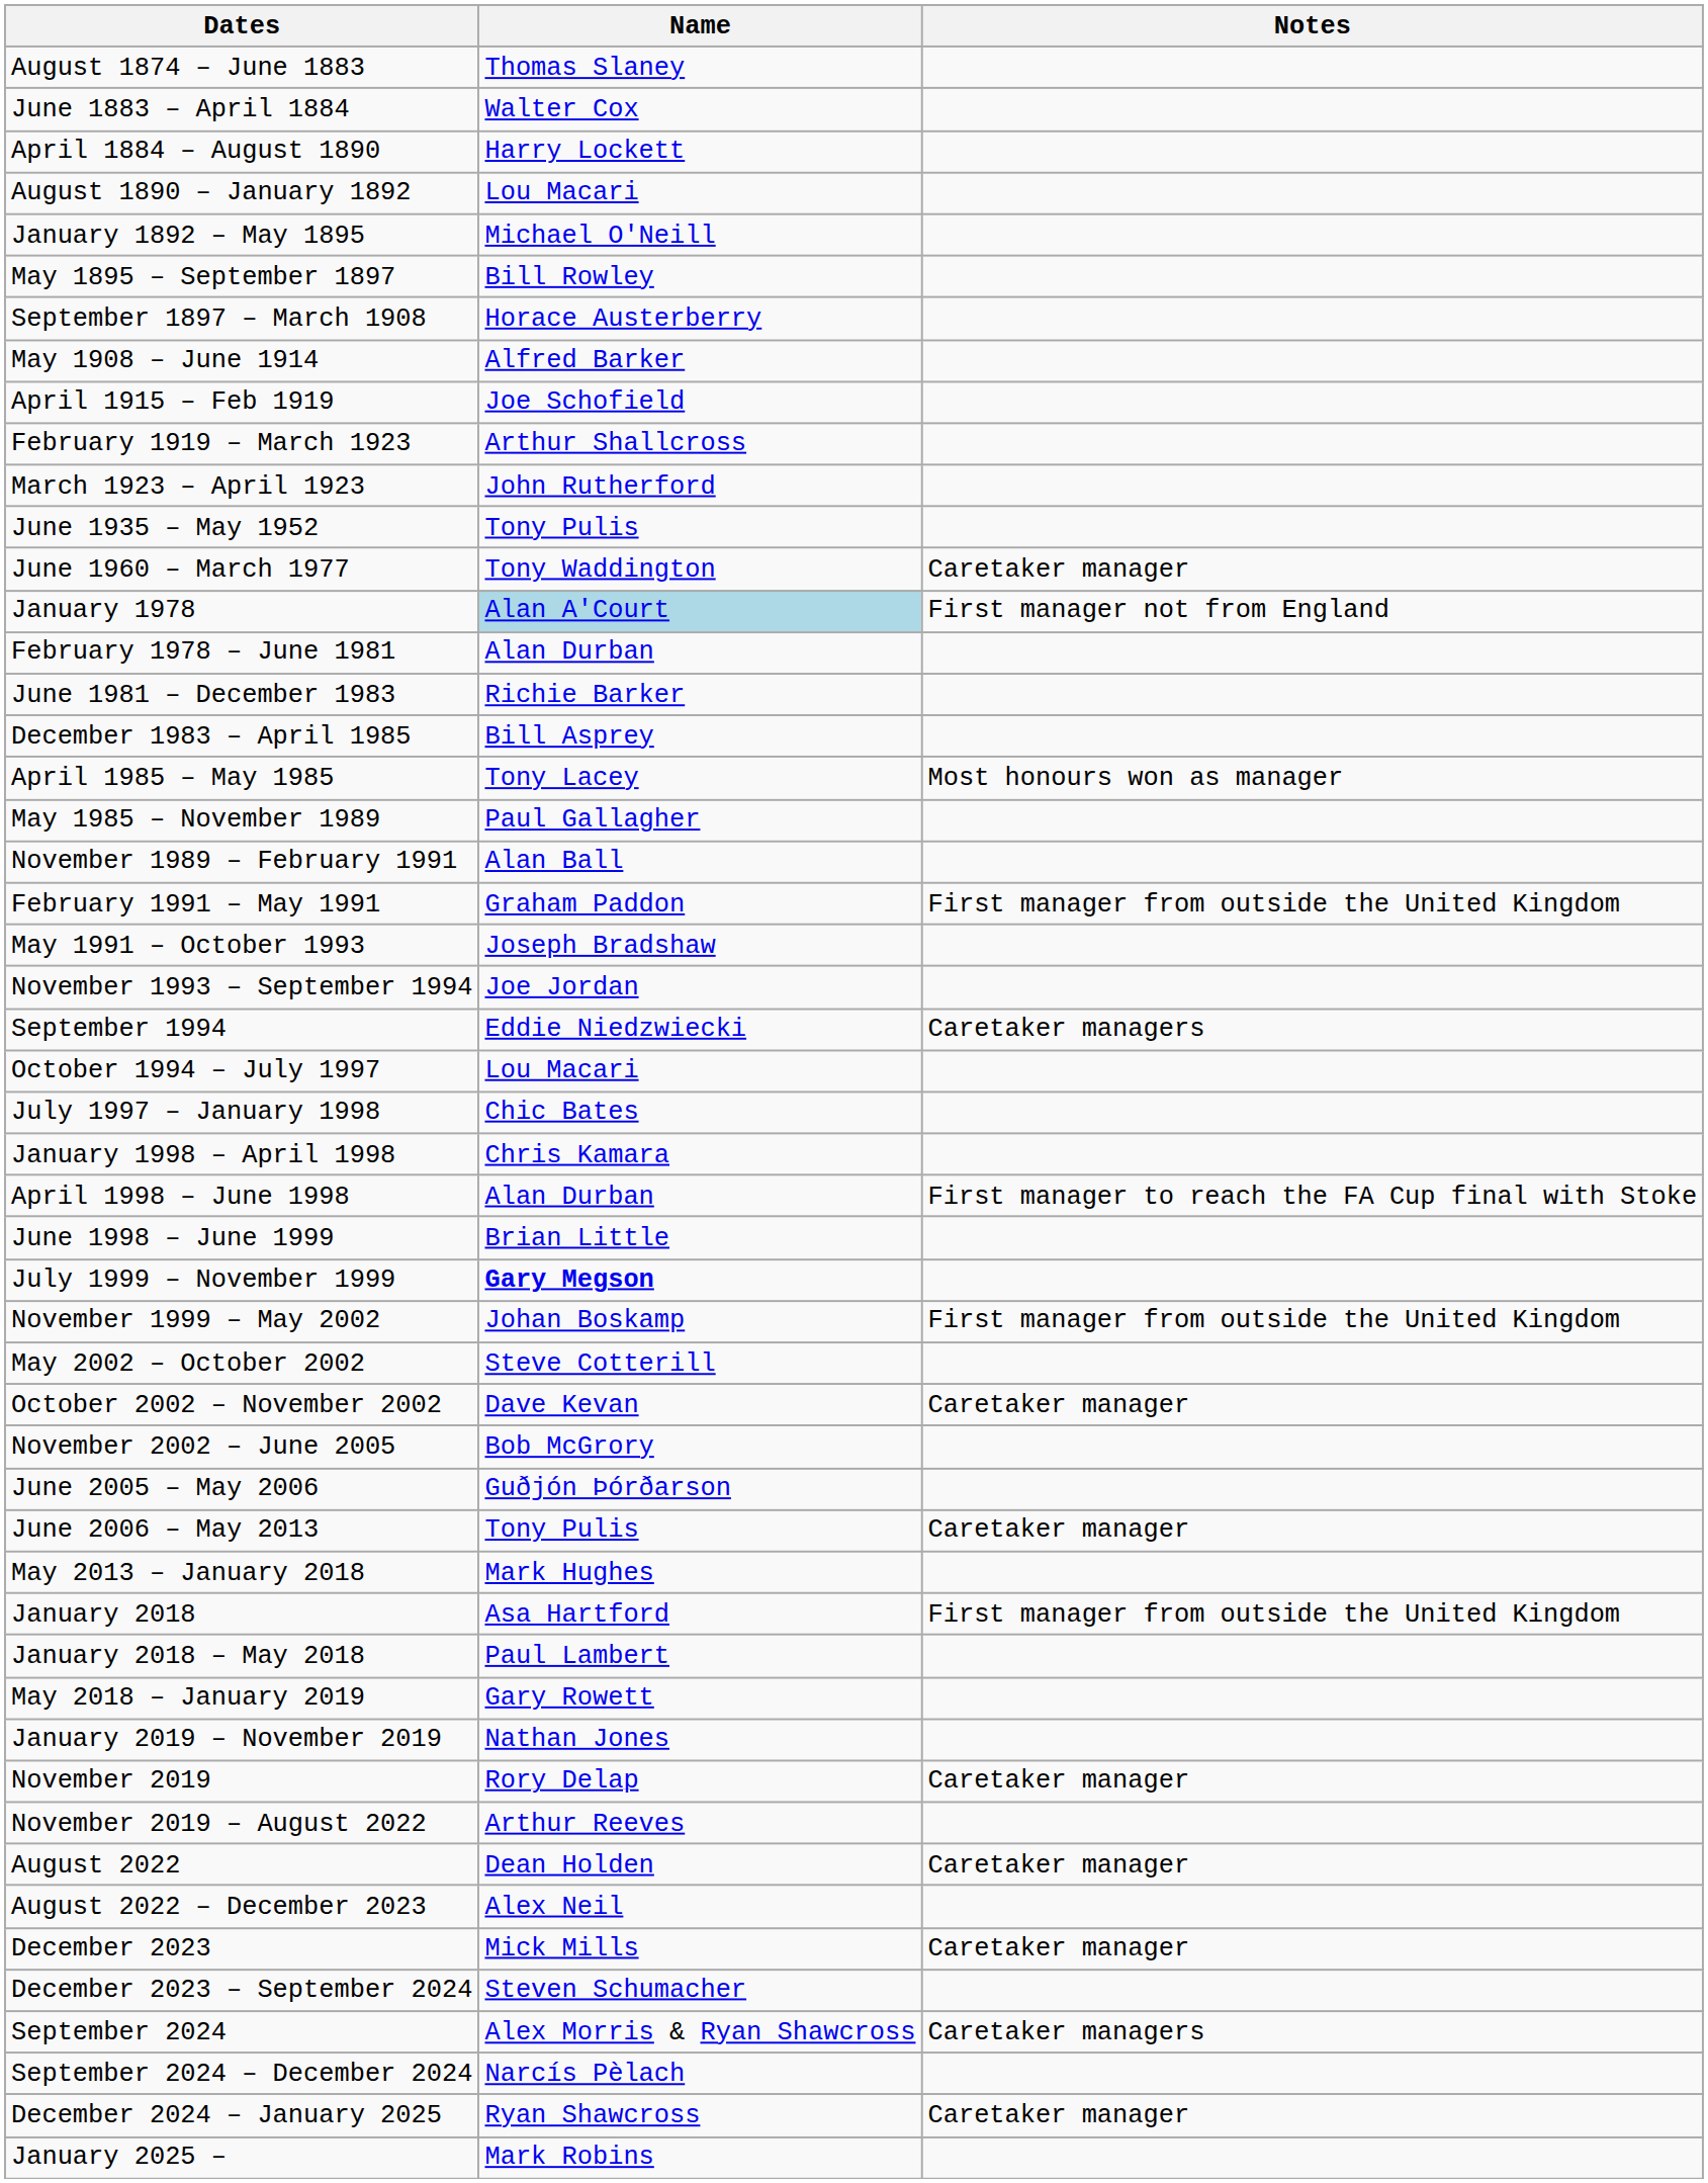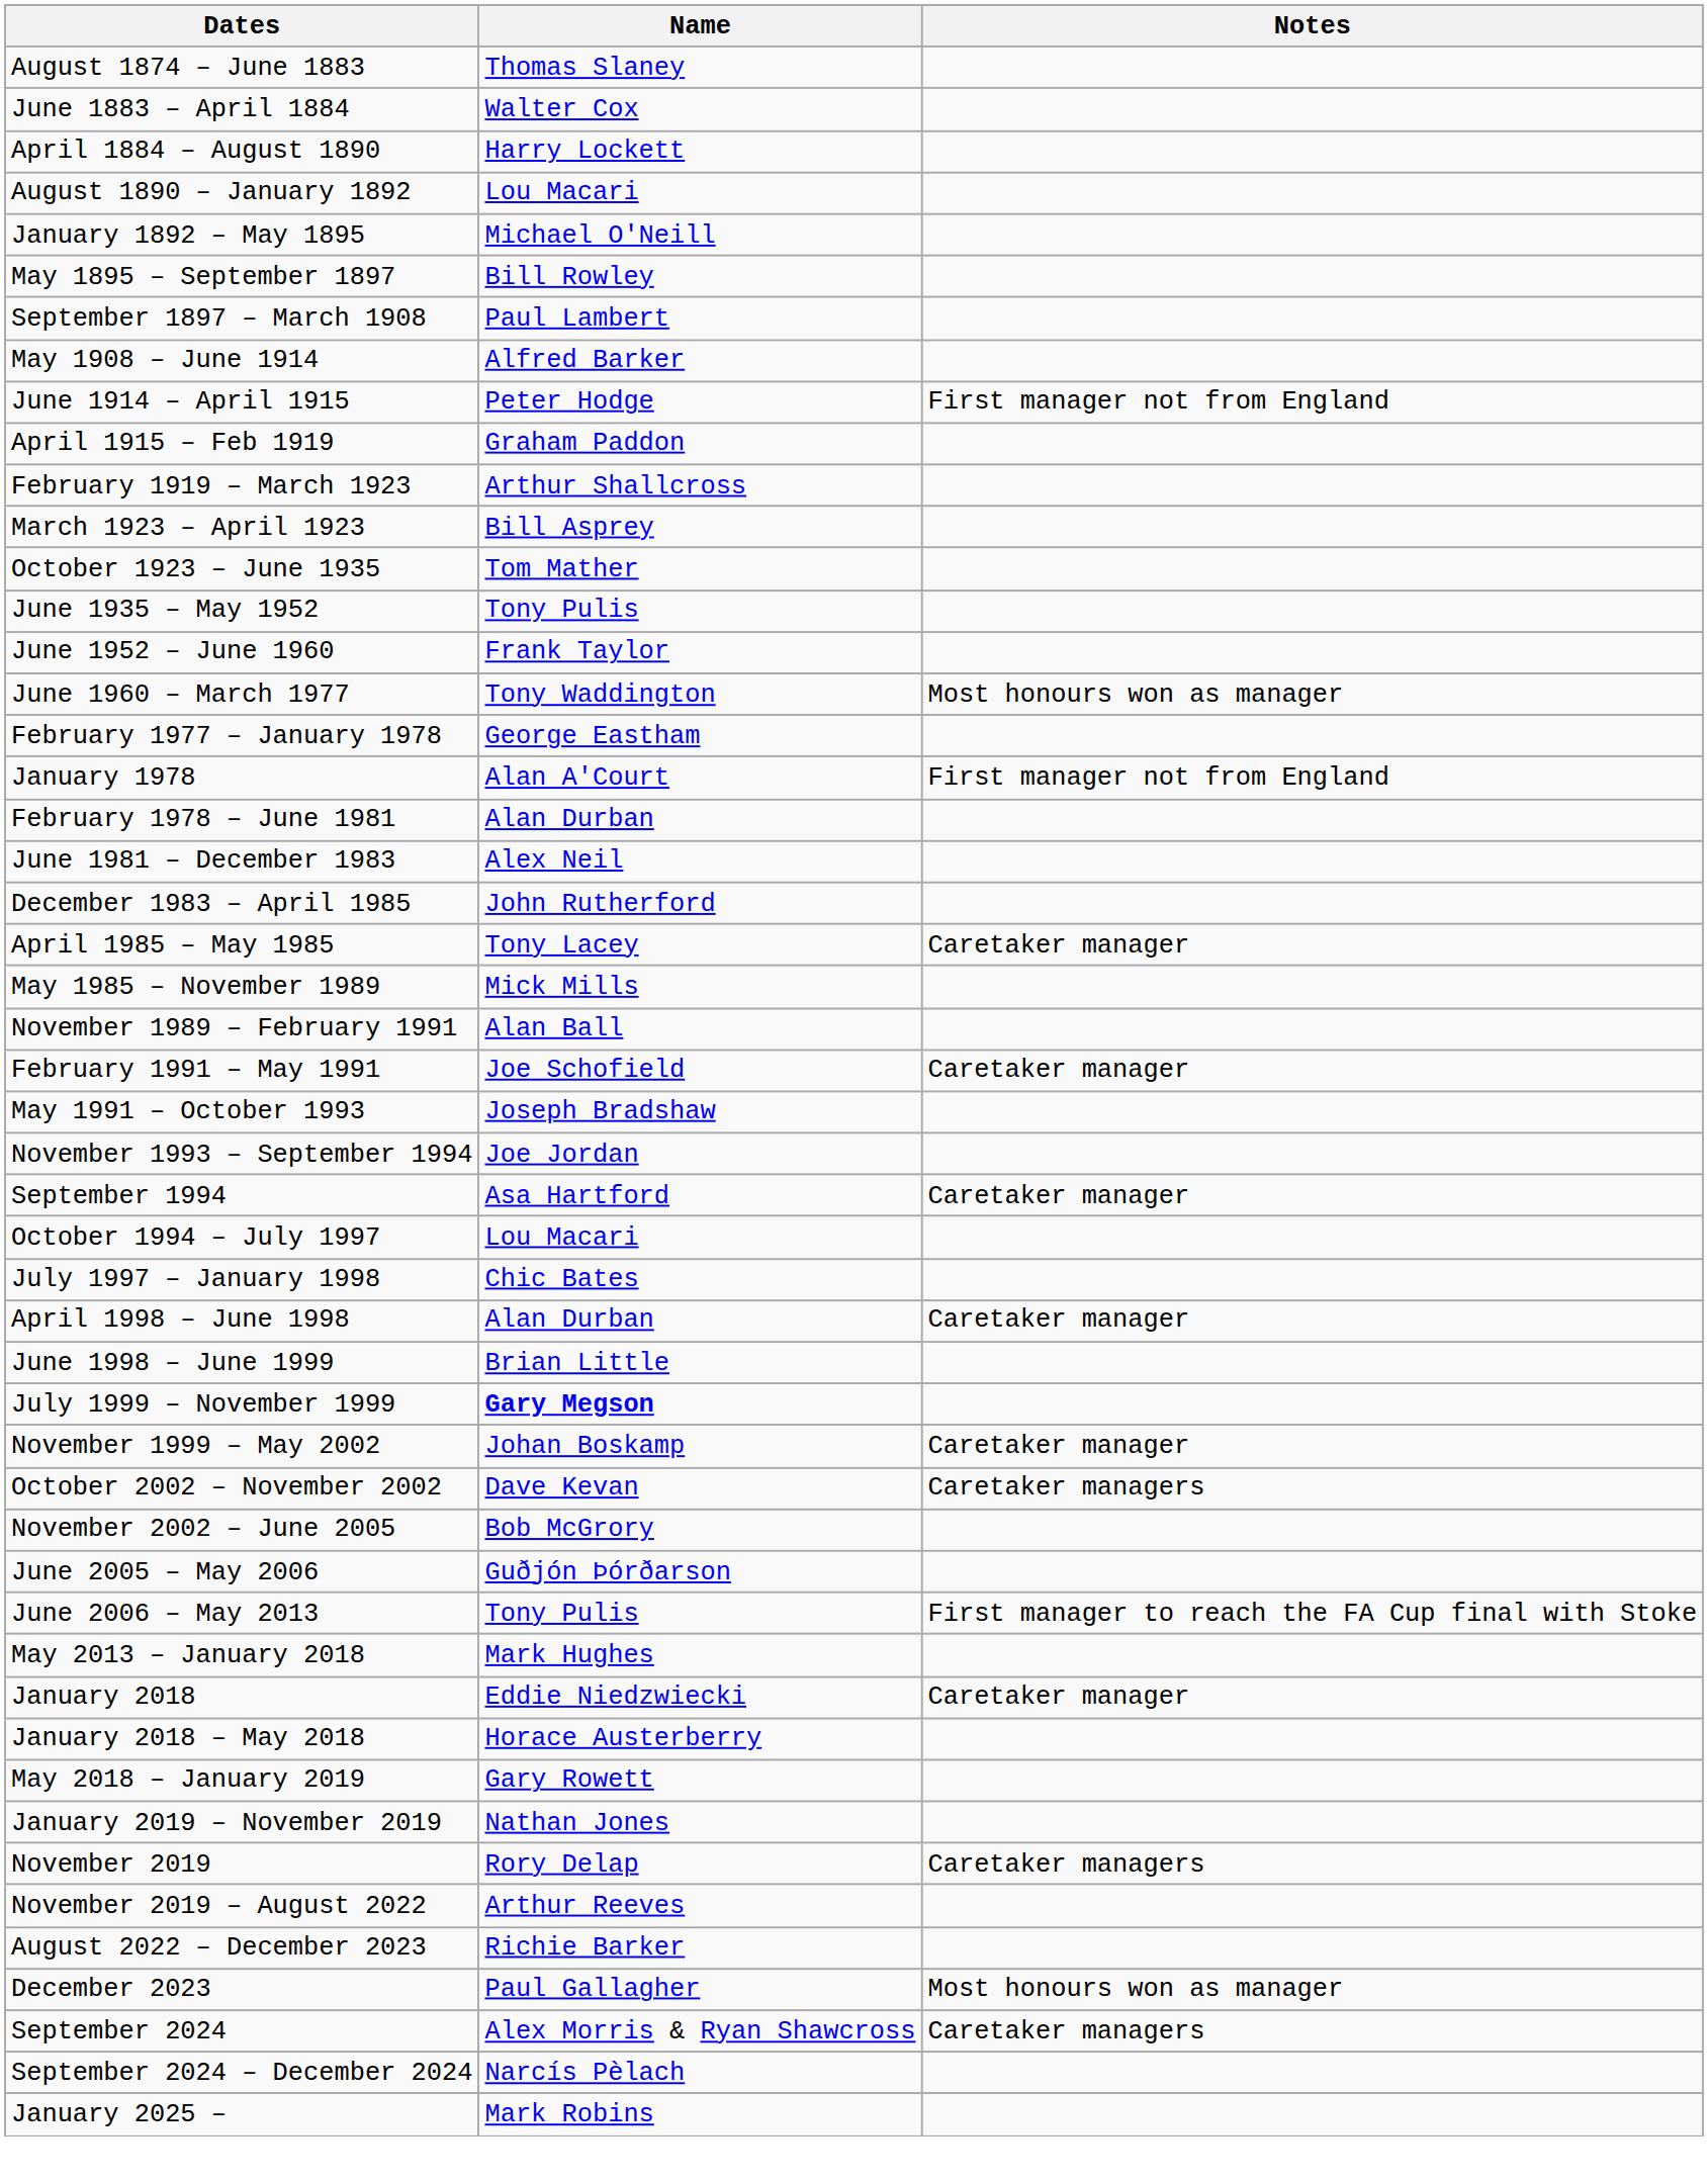September 1897 – March 1908 | Name: Horace Austerberry -> Paul Lambert
+ row: June 1914 – April 1915 | Peter Hodge | First manager not from England
April 1915 – Feb 1919 | Name: Joe Schofield -> Graham Paddon
March 1923 – April 1923 | Name: John Rutherford -> Bill Asprey
+ row: October 1923 – June 1935 | Tom Mather
+ row: June 1952 – June 1960 | Frank Taylor
June 1960 – March 1977 | Notes: Caretaker manager -> Most honours won as manager
+ row: February 1977 – January 1978 | George Eastham
January 1978 | Name: lightblue background -> no background
June 1981 – December 1983 | Name: Richie Barker -> Alex Neil
December 1983 – April 1985 | Name: Bill Asprey -> John Rutherford
April 1985 – May 1985 | Notes: Most honours won as manager -> Caretaker manager
May 1985 – November 1989 | Name: Paul Gallagher -> Mick Mills
February 1991 – May 1991 | Name: Graham Paddon -> Joe Schofield
February 1991 – May 1991 | Notes: First manager from outside the United Kingdom -> Caretaker manager
September 1994 | Name: Eddie Niedzwiecki -> Asa Hartford
September 1994 | Notes: Caretaker managers -> Caretaker manager
- row: January 1998 – April 1998 | Chris Kamara
April 1998 – June 1998 | Notes: First manager to reach the FA Cup final with Stoke -> Caretaker manager
November 1999 – May 2002 | Notes: First manager from outside the United Kingdom -> Caretaker manager
- row: May 2002 – October 2002 | Steve Cotterill
October 2002 – November 2002 | Notes: Caretaker manager -> Caretaker managers
June 2006 – May 2013 | Notes: Caretaker manager -> First manager to reach the FA Cup final with Stoke
January 2018 | Name: Asa Hartford -> Eddie Niedzwiecki
January 2018 | Notes: First manager from outside the United Kingdom -> Caretaker manager
January 2018 – May 2018 | Name: Paul Lambert -> Horace Austerberry
November 2019 | Notes: Caretaker manager -> Caretaker managers
- row: August 2022 | Dean Holden | Caretaker manager
August 2022 – December 2023 | Name: Alex Neil -> Richie Barker
December 2023 | Name: Mick Mills -> Paul Gallagher
December 2023 | Notes: Caretaker manager -> Most honours won as manager
- row: December 2023 – September 2024 | Steven Schumacher
- row: December 2024 – January 2025 | Ryan Shawcross | Caretaker manager
